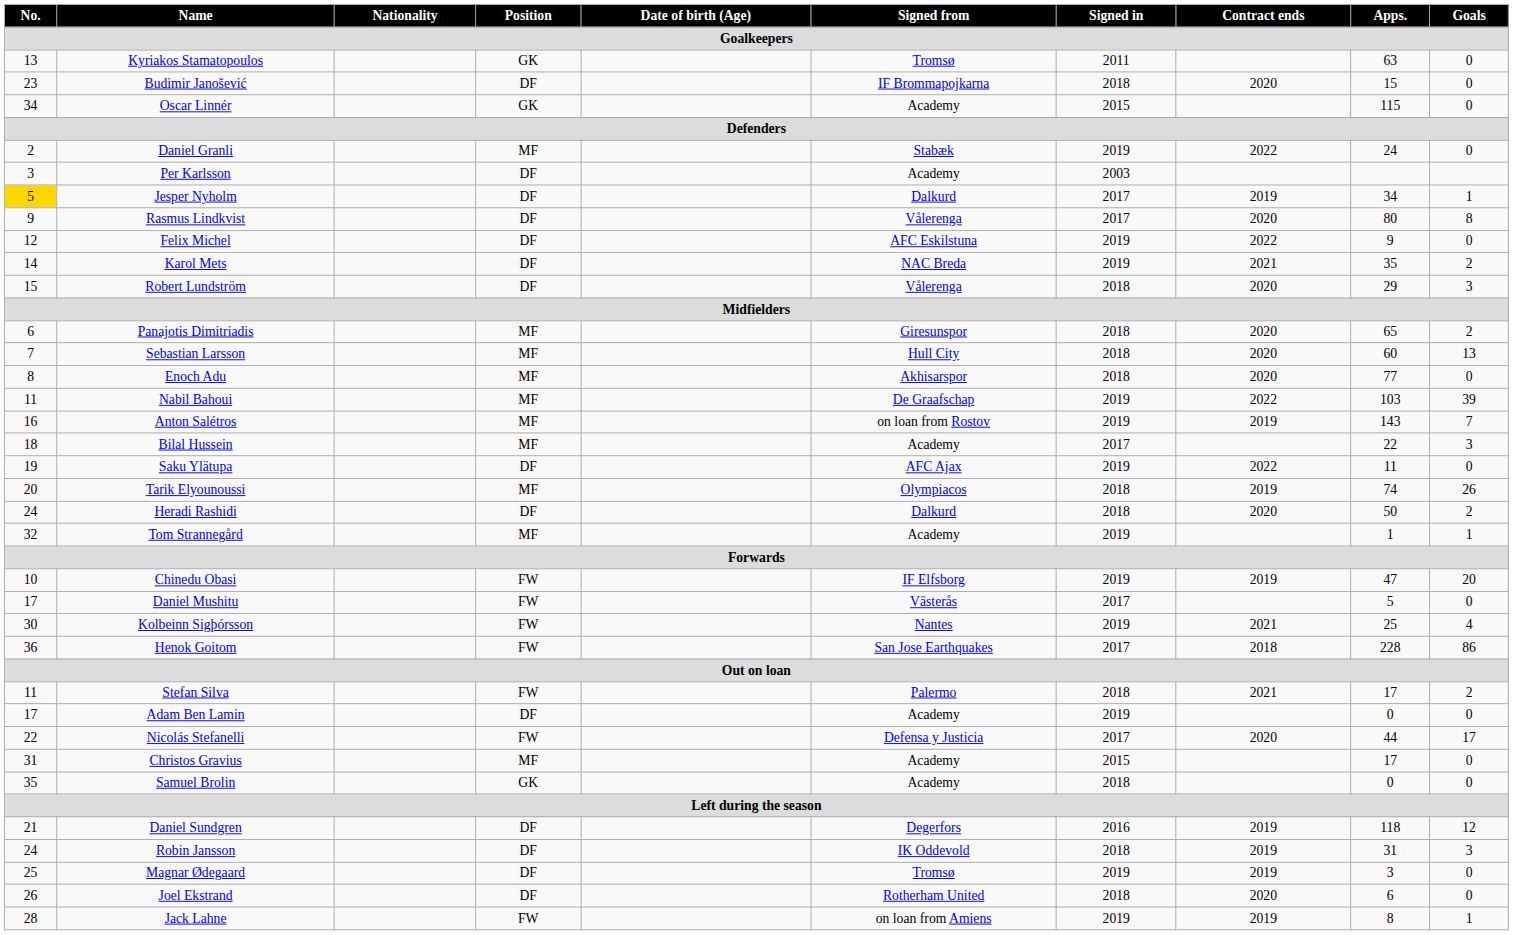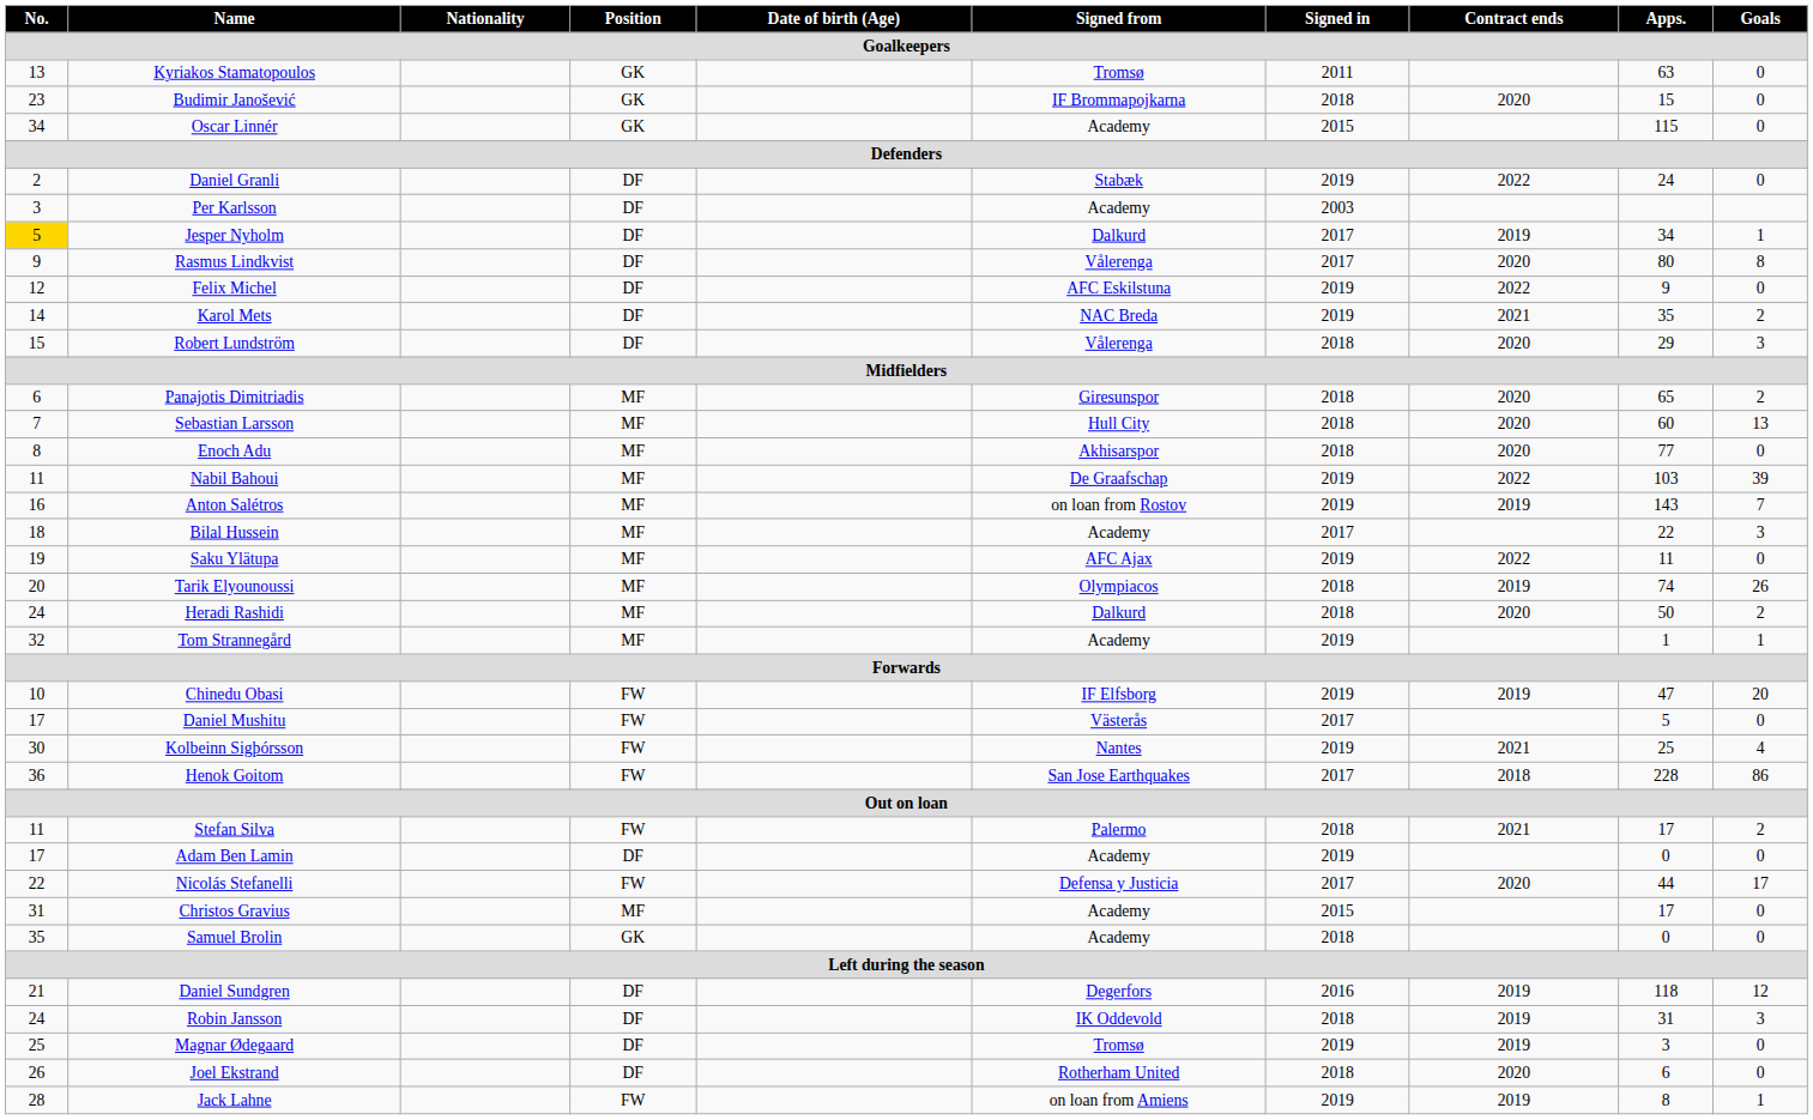Budimir Janošević | Position: DF -> GK
Daniel Granli | Position: MF -> DF
Saku Ylätupa | Position: DF -> MF
Heradi Rashidi | Position: DF -> MF
